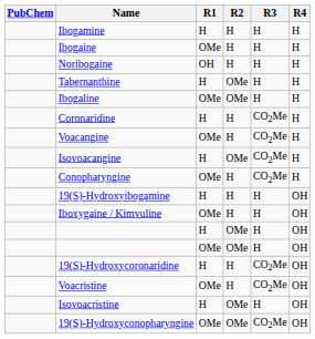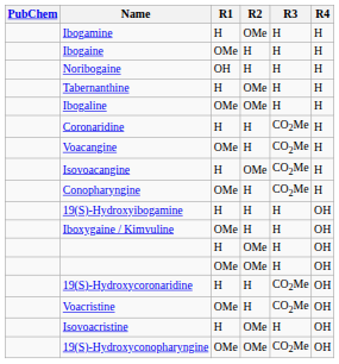Ibogamine | R2: H -> OMe
